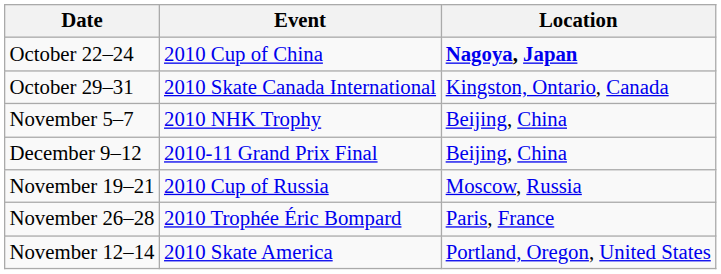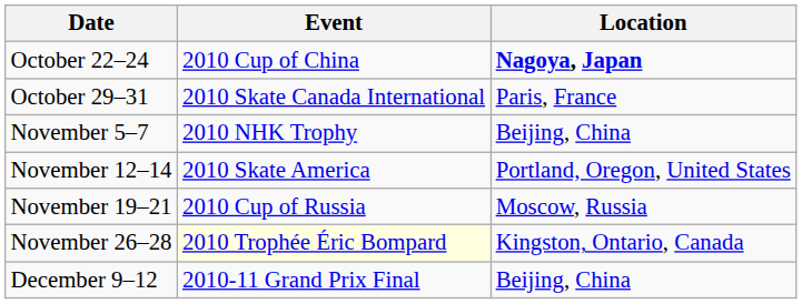October 29–31 | Location: Kingston, Ontario, Canada -> Paris, France
rows swapped: November 12–14 <-> December 9–12
November 26–28 | Event: no background -> lightyellow background
November 26–28 | Location: Paris, France -> Kingston, Ontario, Canada
